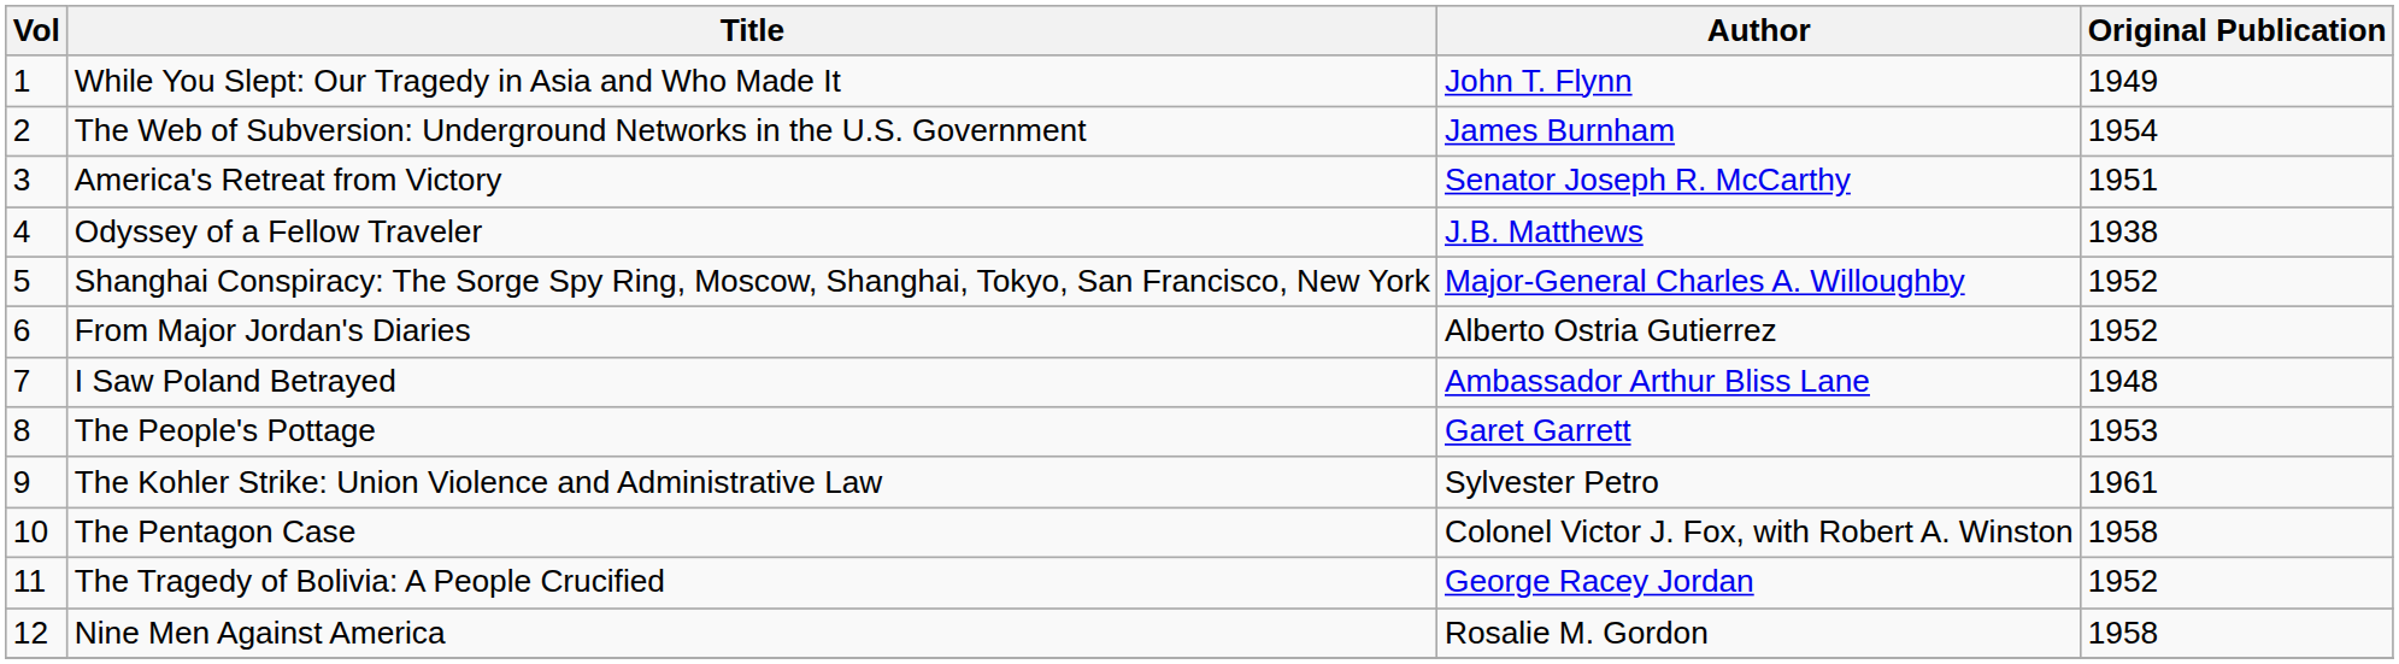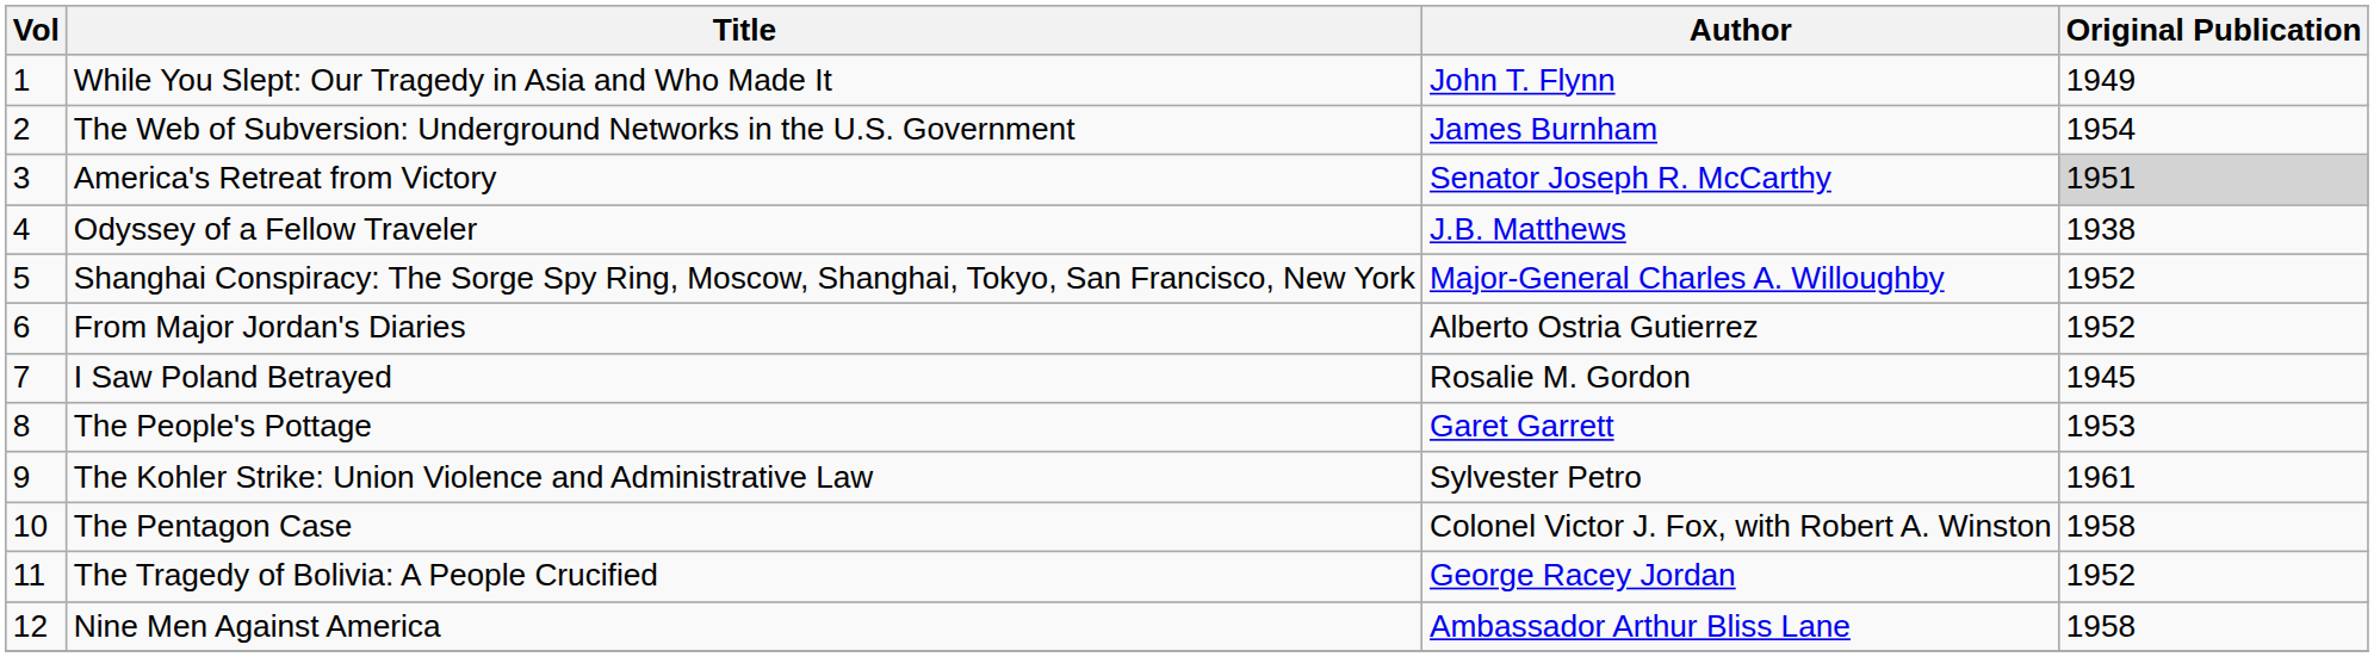America's Retreat from Victory | Original Publication: no background -> lightgrey background
I Saw Poland Betrayed | Author: Ambassador Arthur Bliss Lane -> Rosalie M. Gordon
I Saw Poland Betrayed | Original Publication: 1948 -> 1945
Nine Men Against America | Author: Rosalie M. Gordon -> Ambassador Arthur Bliss Lane
